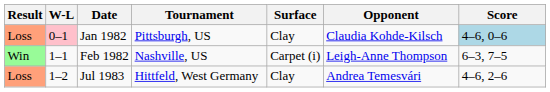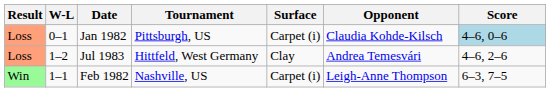Jan 1982 | W-L: pink background -> no background
Jan 1982 | Surface: Clay -> Carpet (i)
rows swapped: Feb 1982 <-> Jul 1983
